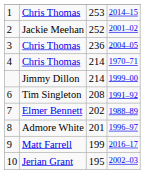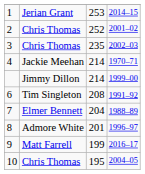1 | column 2: Chris Thomas -> Jerian Grant
2 | column 2: Jackie Meehan -> Chris Thomas
3 | column 3: 236 -> 235
3 | column 4: 2004–05 -> 2002–03
4 | column 2: Chris Thomas -> Jackie Meehan
7 | column 3: 202 -> 204
10 | column 2: Jerian Grant -> Chris Thomas
10 | column 4: 2002–03 -> 2004–05
